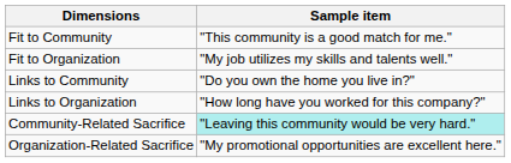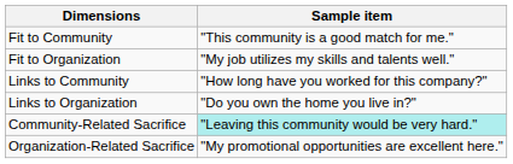Links to Community | Sample item: "Do you own the home you live in?" -> "How long have you worked for this company?"
Links to Organization | Sample item: "How long have you worked for this company?" -> "Do you own the home you live in?"
